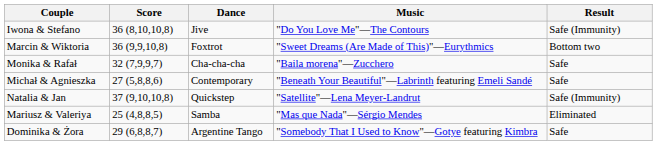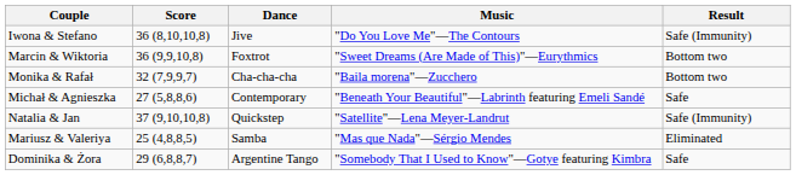Monika & Rafał | Result: Safe -> Bottom two
